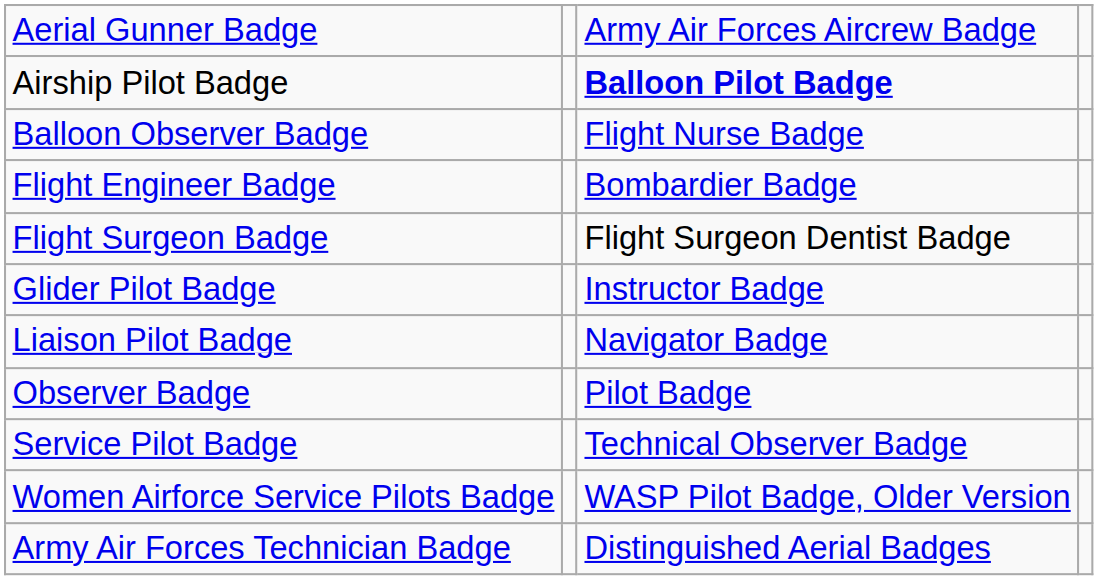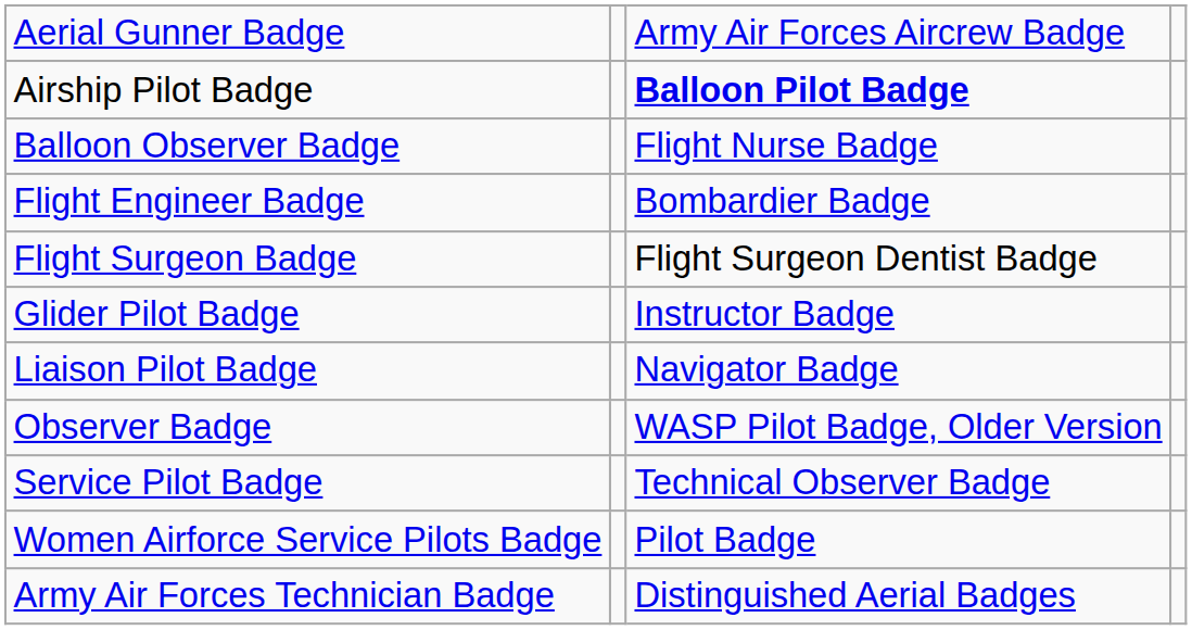Observer Badge | column 3: Pilot Badge -> WASP Pilot Badge, Older Version
Women Airforce Service Pilots Badge | column 3: WASP Pilot Badge, Older Version -> Pilot Badge
